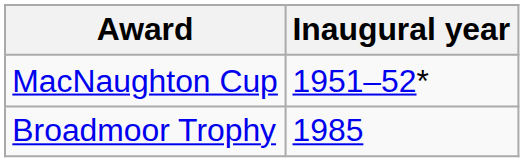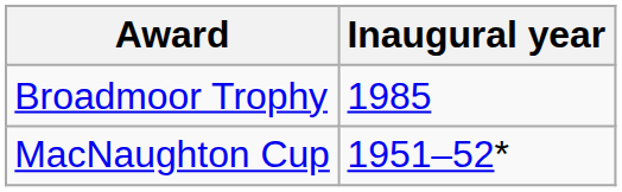rows swapped: MacNaughton Cup <-> Broadmoor Trophy
